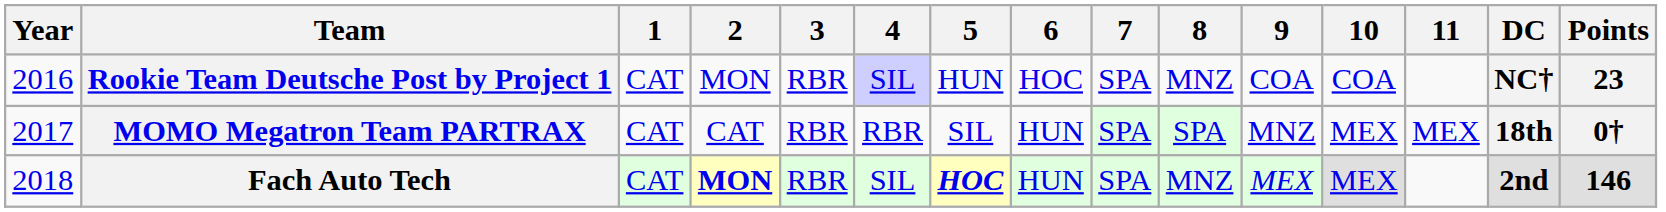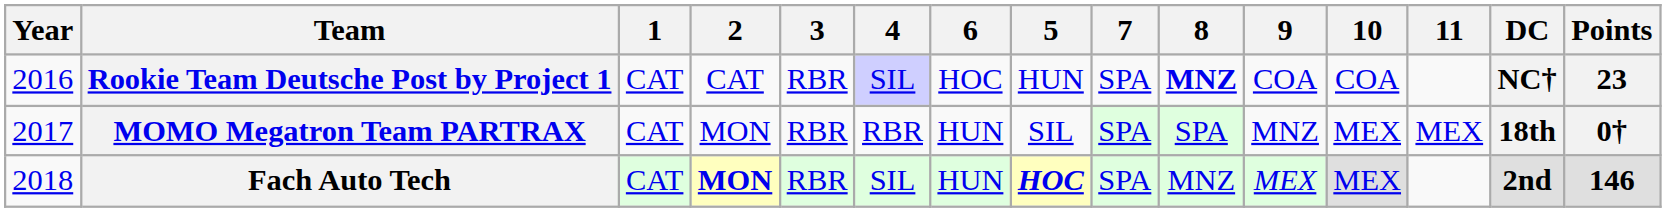columns swapped: 5 <-> 6
Rookie Team Deutsche Post by Project 1 | 2: MON -> CAT
Rookie Team Deutsche Post by Project 1 | 8: normal -> bold
MOMO Megatron Team PARTRAX | 2: CAT -> MON
